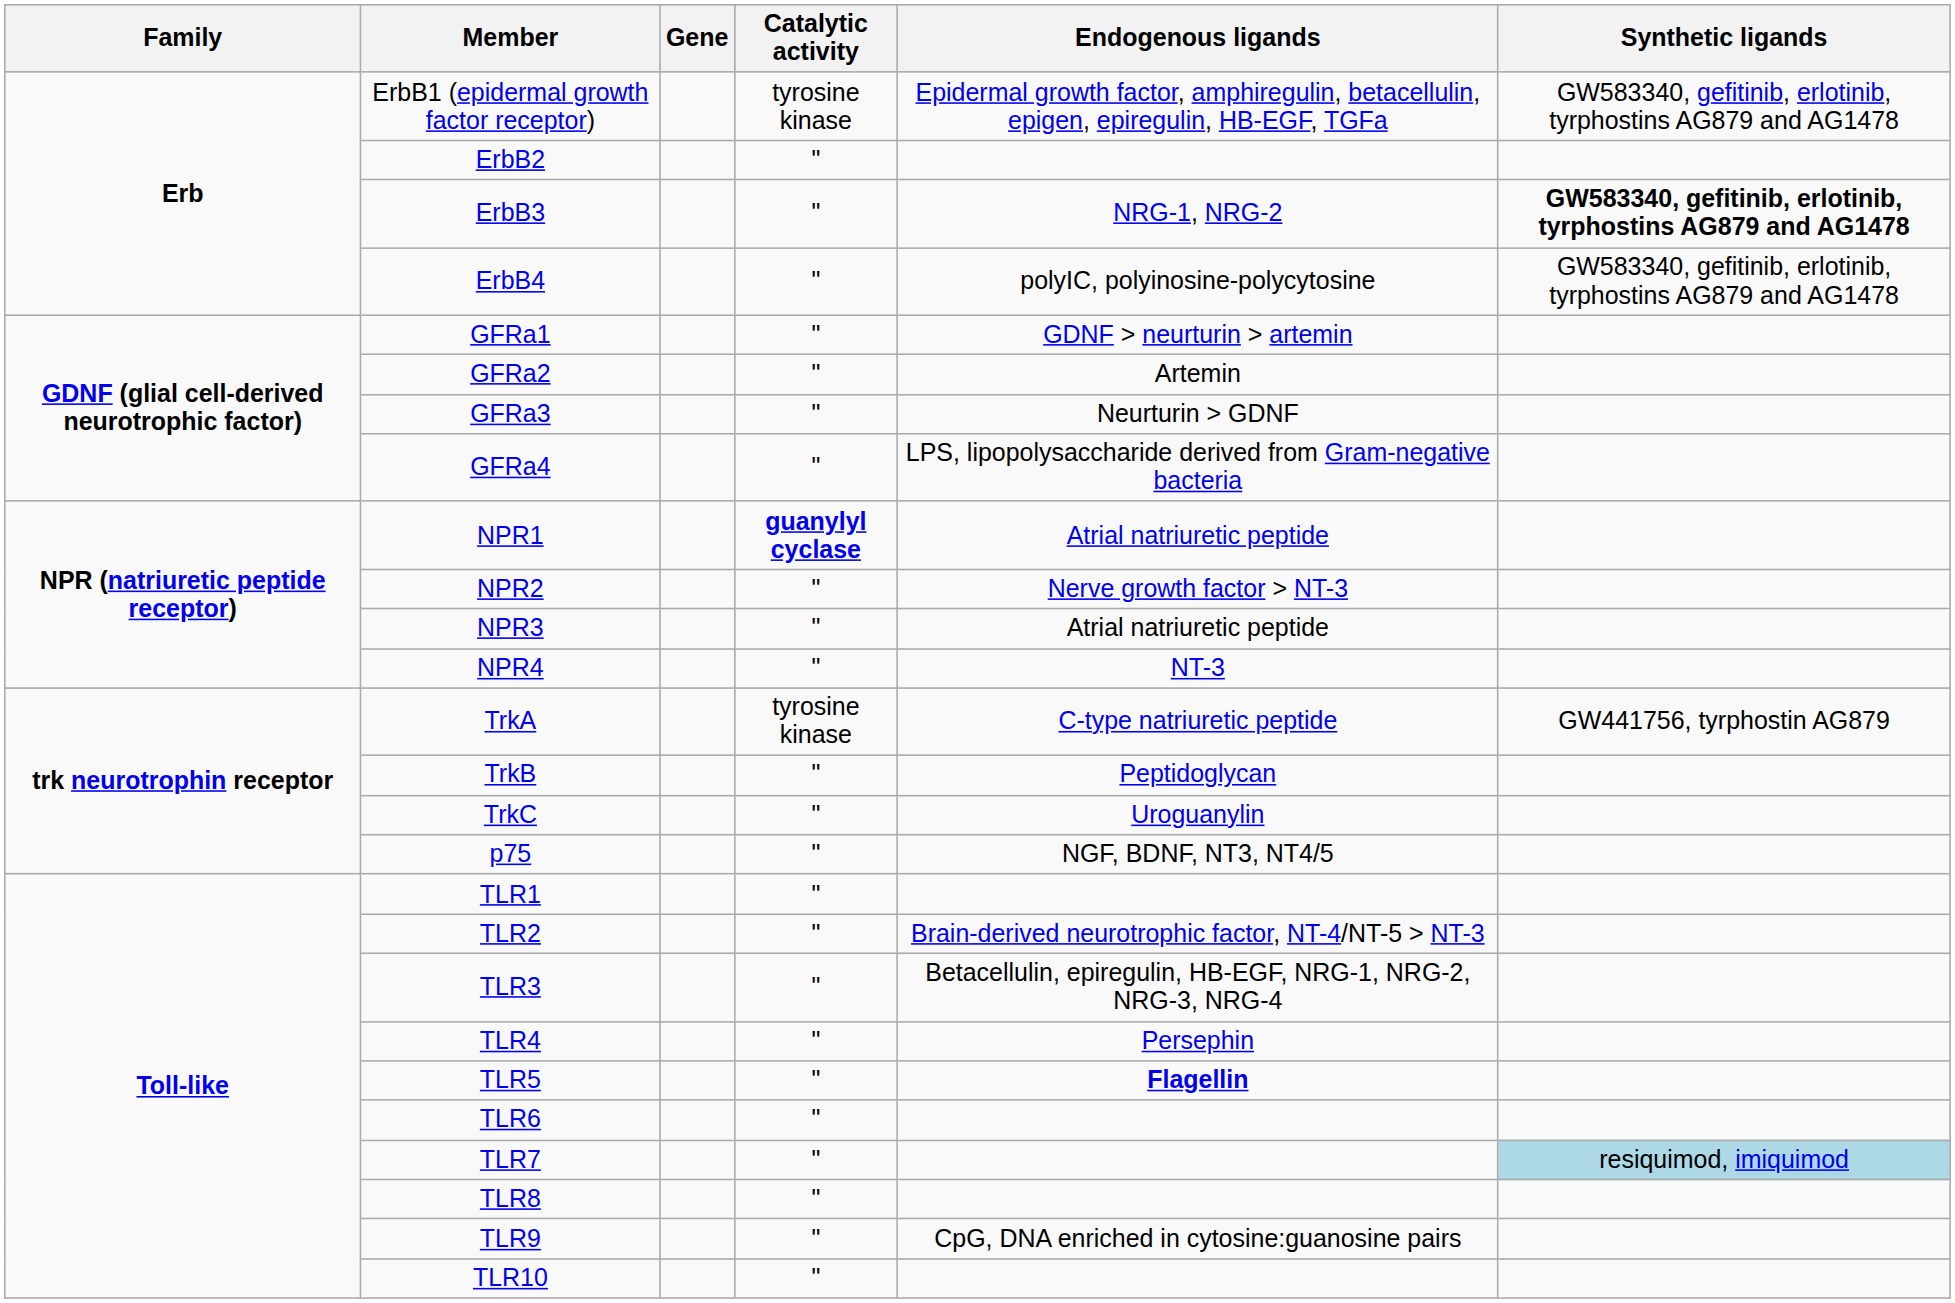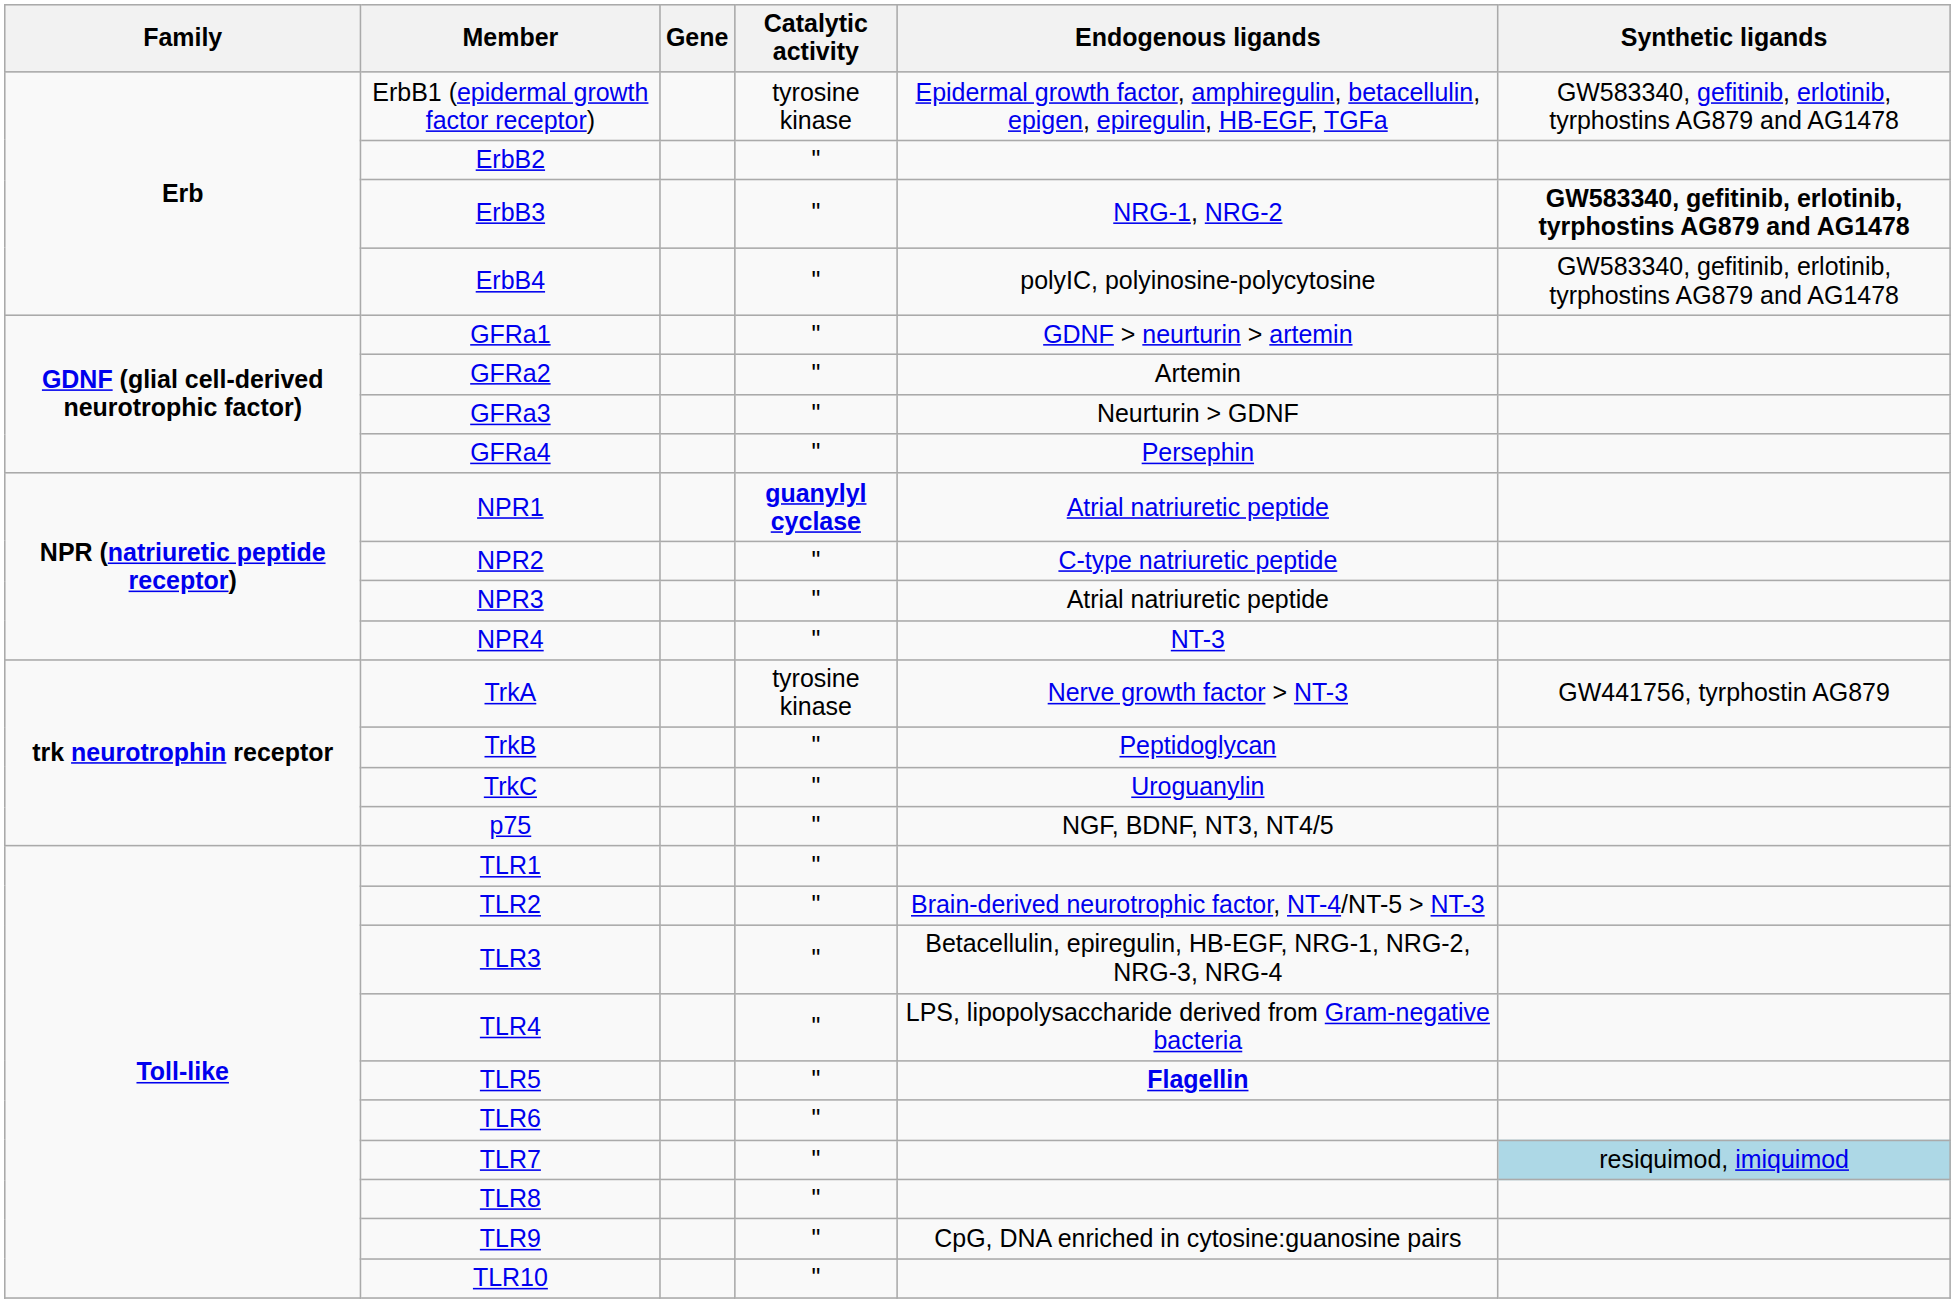GFRa4 | Endogenous ligands: LPS, lipopolysaccharide derived from Gram-negative bacteria -> Persephin
NPR2 | Endogenous ligands: Nerve growth factor > NT-3 -> C-type natriuretic peptide
TrkA | Endogenous ligands: C-type natriuretic peptide -> Nerve growth factor > NT-3
TLR4 | Endogenous ligands: Persephin -> LPS, lipopolysaccharide derived from Gram-negative bacteria
